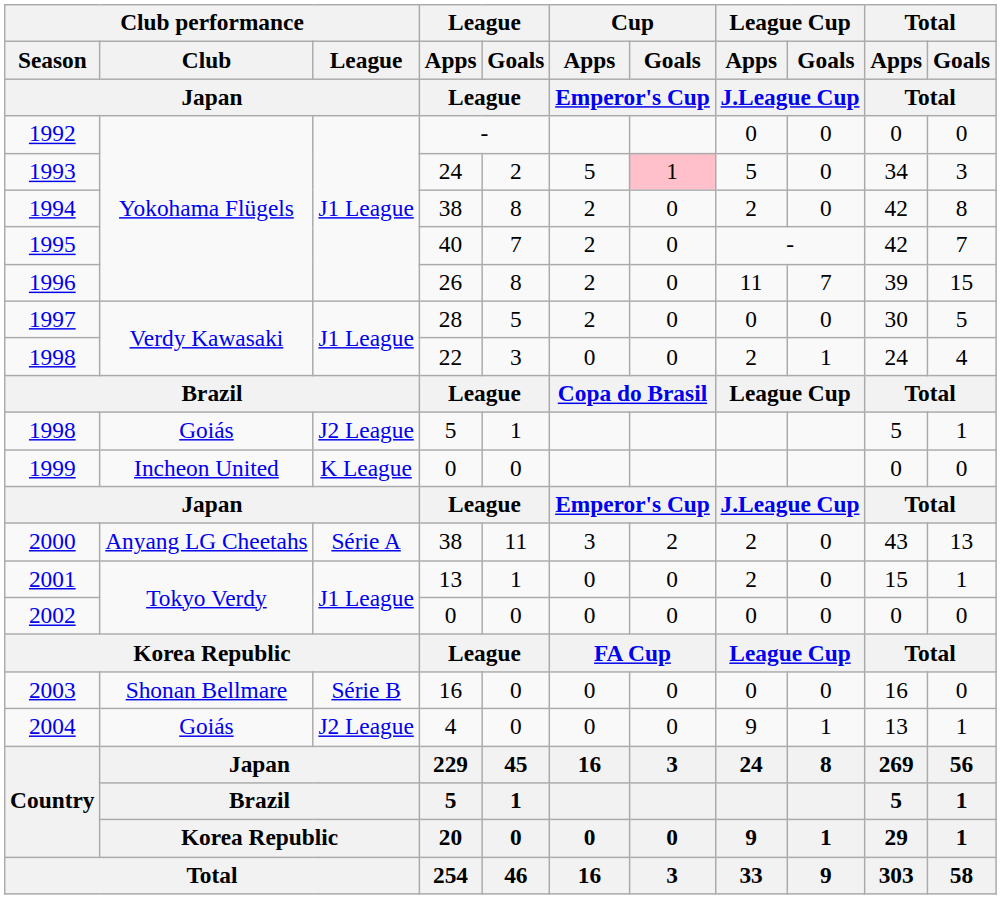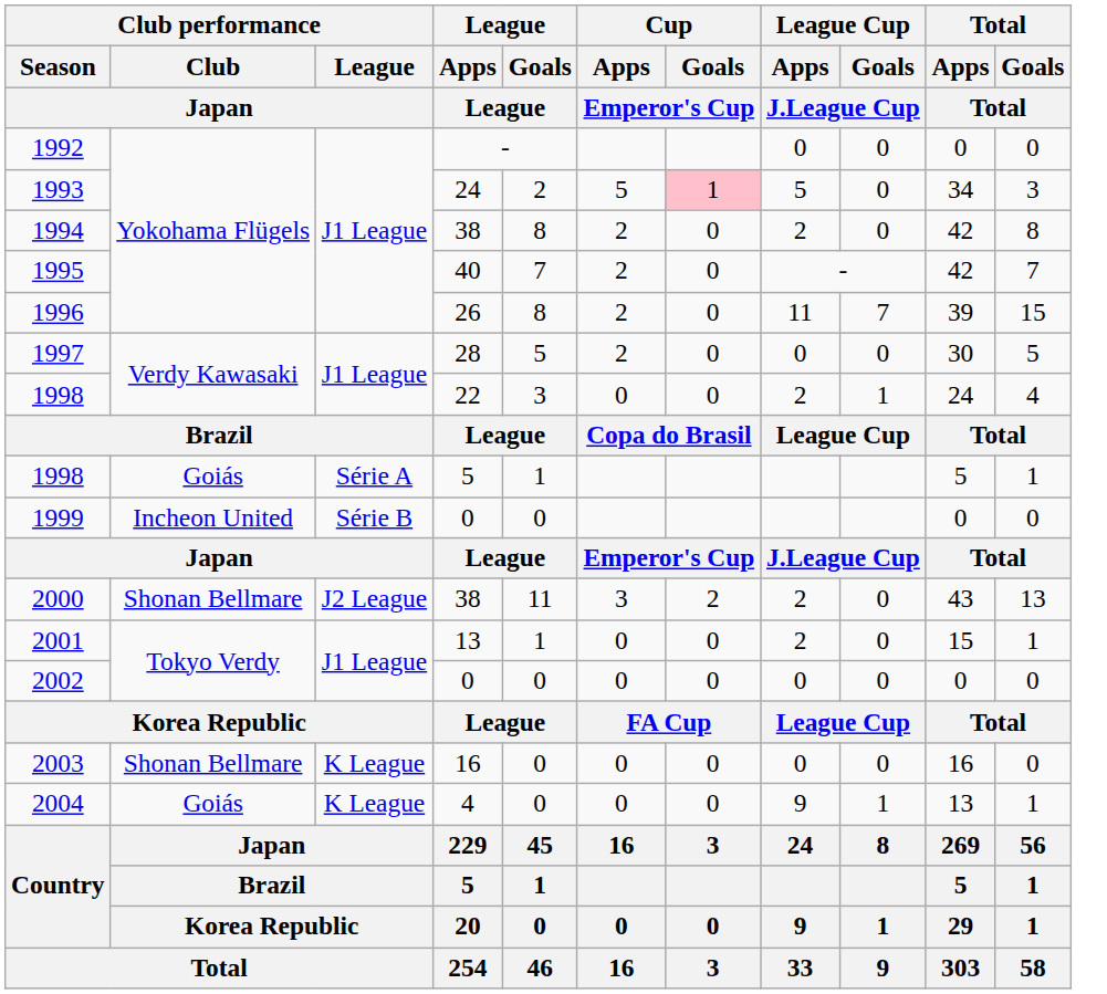1998 / 5 | Club performance / League / Japan: J2 League -> Série A
1999 | Club performance / League / Japan: K League -> Série B
2000 | Club performance / Club / Japan: Anyang LG Cheetahs -> Shonan Bellmare
2000 | Club performance / League / Japan: Série A -> J2 League
2003 | Club performance / League / Japan: Série B -> K League
2004 | Club performance / League / Japan: J2 League -> K League
